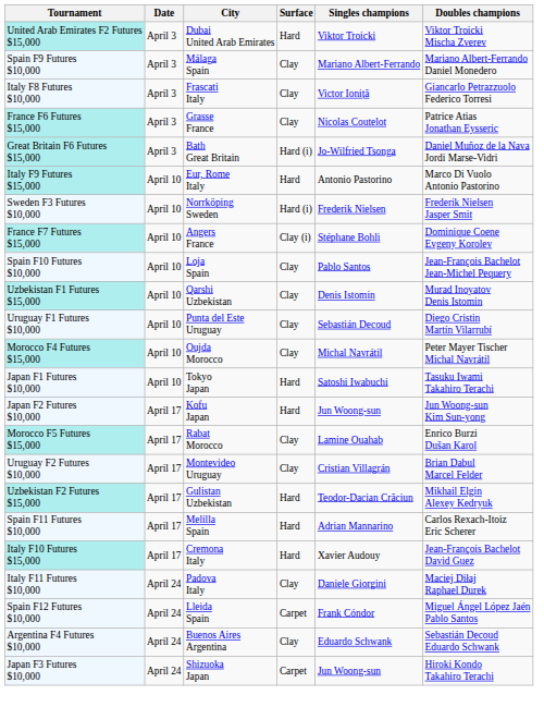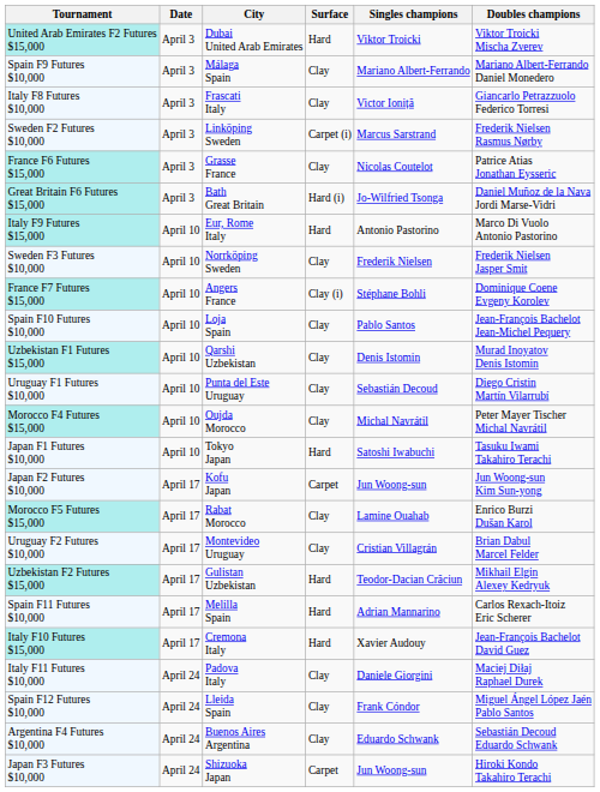+ row: Sweden F2 Futures $10,000 | April 3 | Linköping Sweden | Carpet (i) | Marcus Sarstrand | Frederik Nielsen Rasmus Nørby
Sweden F3 Futures $10,000 | Surface: Hard (i) -> Clay
Japan F2 Futures $10,000 | Surface: Hard -> Carpet
Spain F12 Futures $10,000 | Surface: Carpet -> Clay
